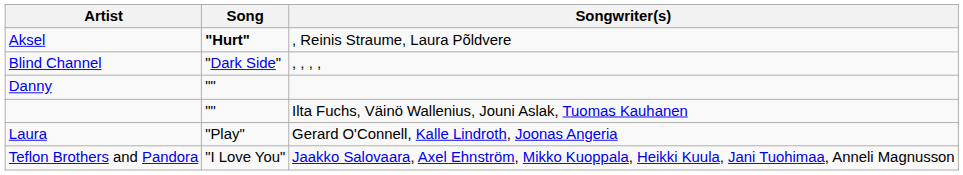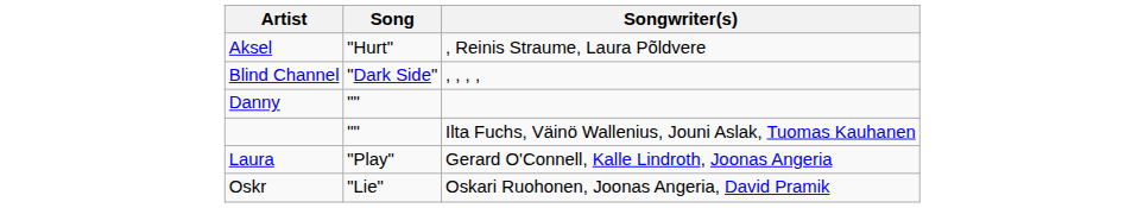Aksel | Song: bold -> normal
+ row: Oskr | "Lie" | Oskari Ruohonen, Joonas Angeria, David Pramik
- row: Teflon Brothers and Pandora | "I Love You" | Jaakko Salovaara, Axel Ehnström, Mikko Kuoppala, Heikki Kuula, Jani Tuohimaa, Anneli Magnusson
